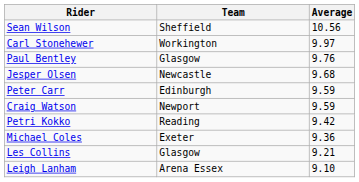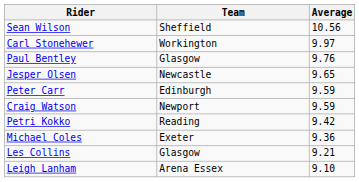Jesper Olsen | Average: 9.68 -> 9.65
